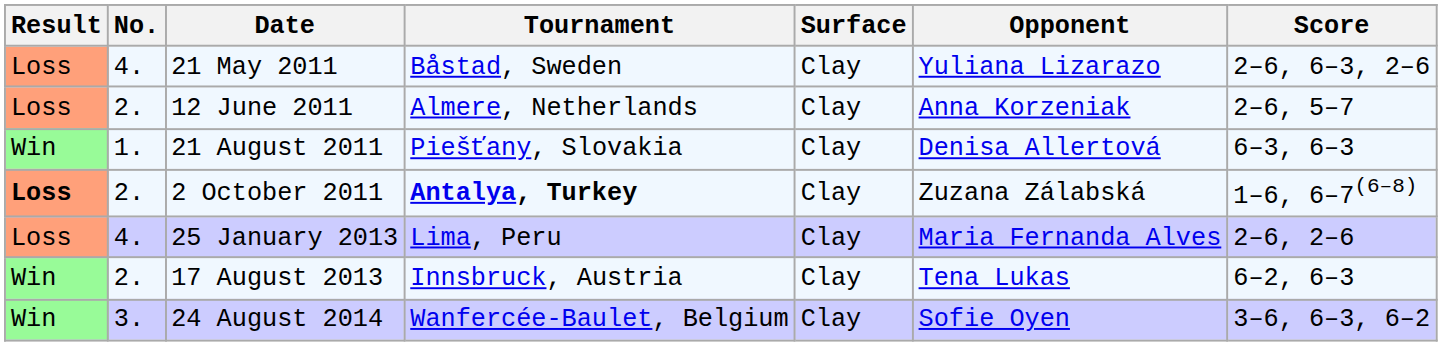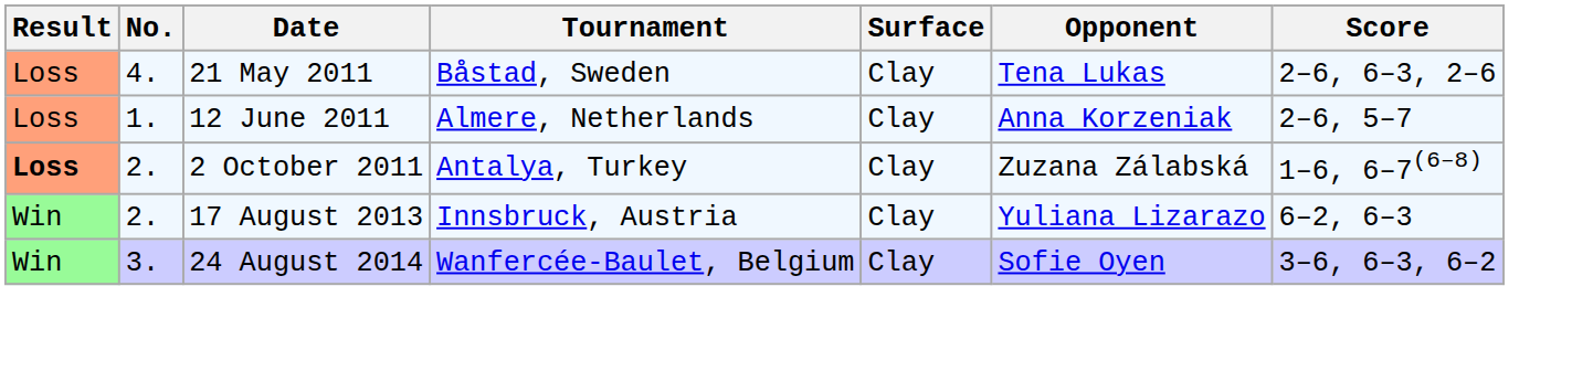21 May 2011 | Opponent: Yuliana Lizarazo -> Tena Lukas
12 June 2011 | No.: 2. -> 1.
- row: Win | 1. | 21 August 2011 | Piešťany, Slovakia | Clay | Denisa Allertová | 6–3, 6–3
2 October 2011 | Tournament: bold -> normal
- row: Loss | 4. | 25 January 2013 | Lima, Peru | Clay | Maria Fernanda Alves | 2–6, 2–6
17 August 2013 | Opponent: Tena Lukas -> Yuliana Lizarazo
